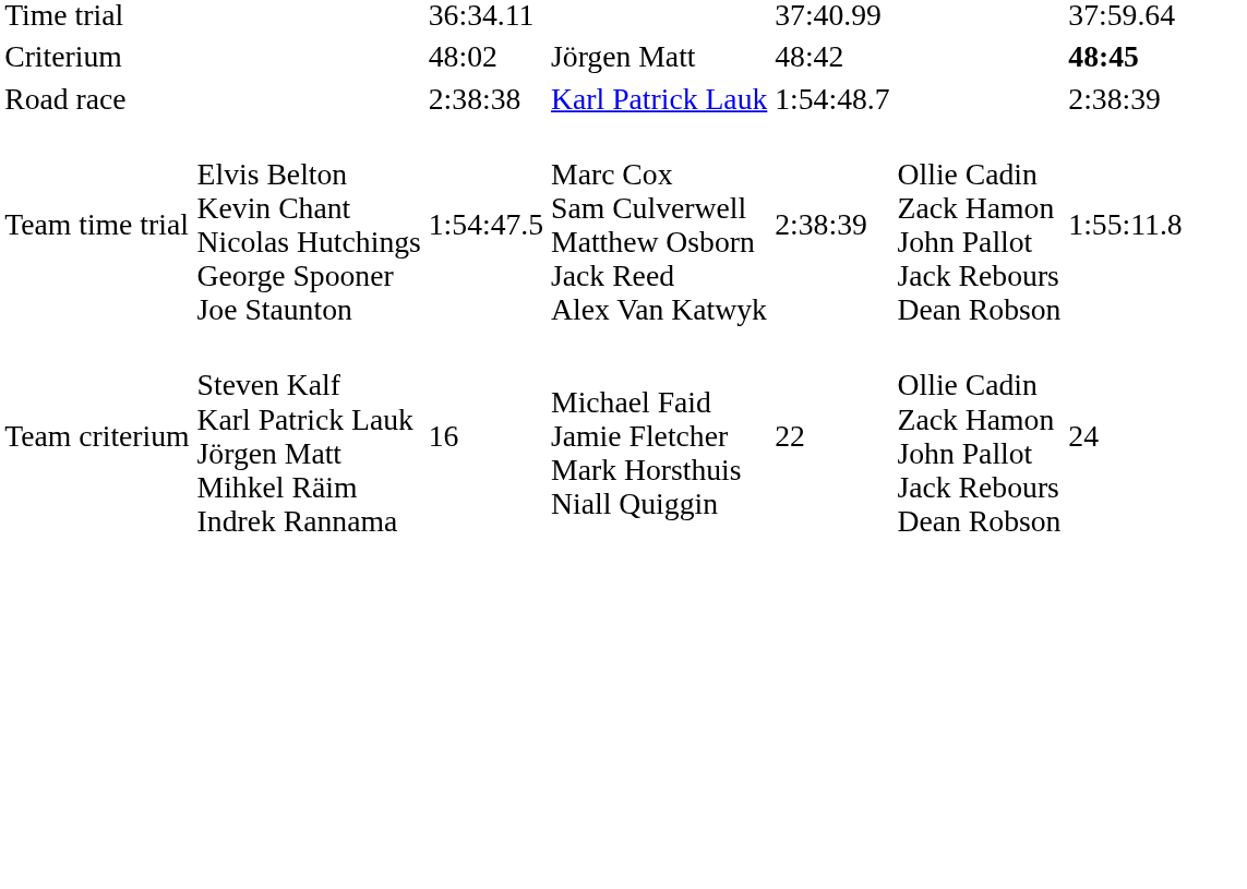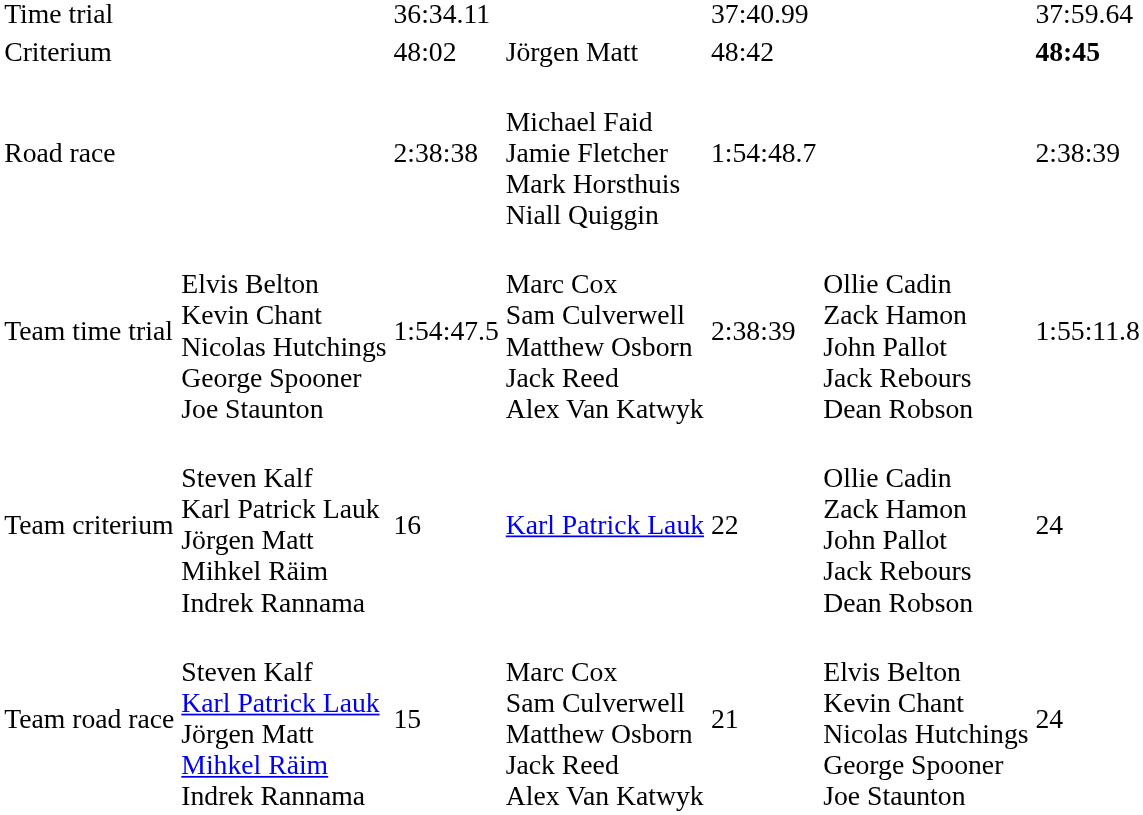Road race | column 4: Karl Patrick Lauk -> Michael Faid Jamie Fletcher Mark Horsthuis Niall Quiggin
Team criterium | column 4: Michael Faid Jamie Fletcher Mark Horsthuis Niall Quiggin -> Karl Patrick Lauk
+ row: Team road race | Steven Kalf Karl Patrick Lauk Jörgen Matt Mihkel Räim Indrek Rannama | 15 | Marc Cox Sam Culverwell Matthew Osborn Jack Reed Alex Van Katwyk | 21 | Elvis Belton Kevin Chant Nicolas Hutchings George Spooner Joe Staunton | 24
